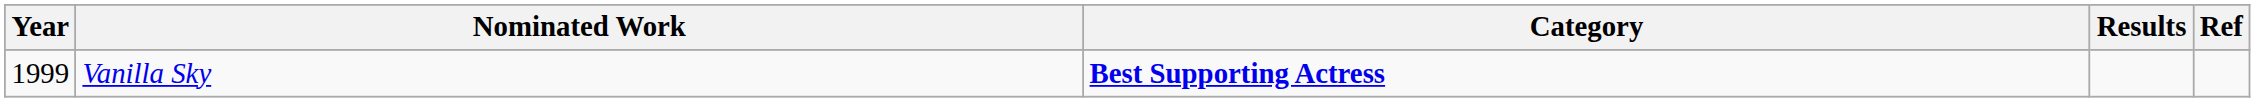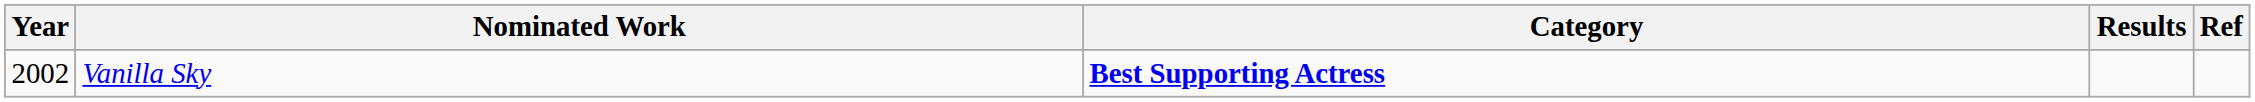Vanilla Sky | Year: 1999 -> 2002
